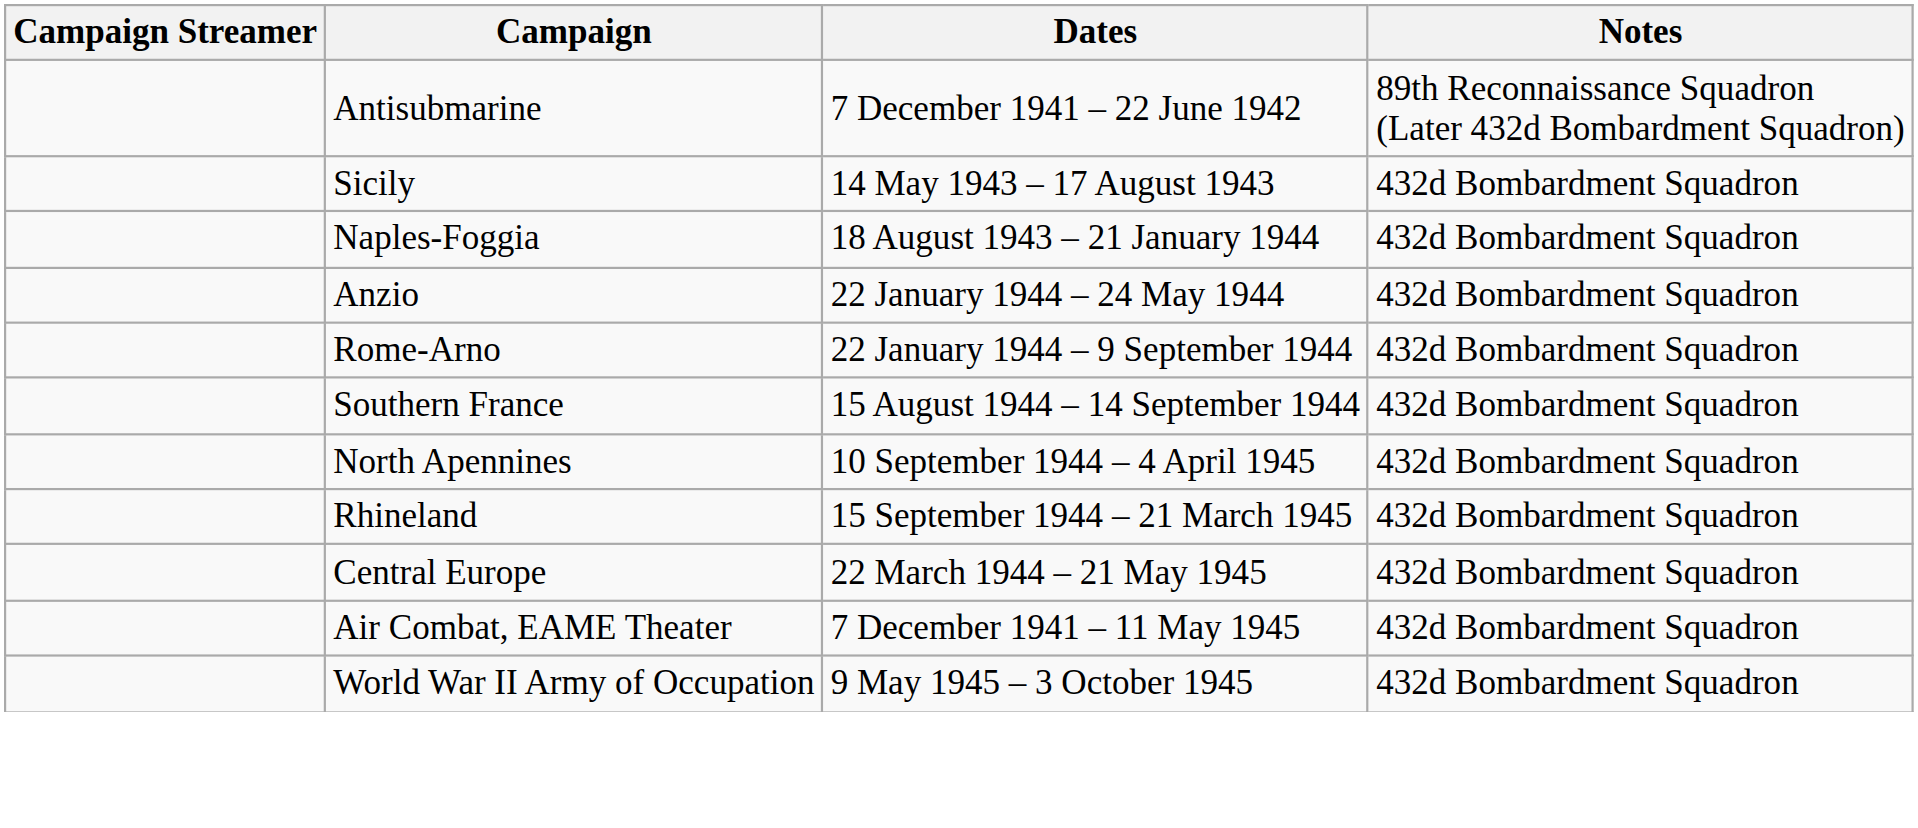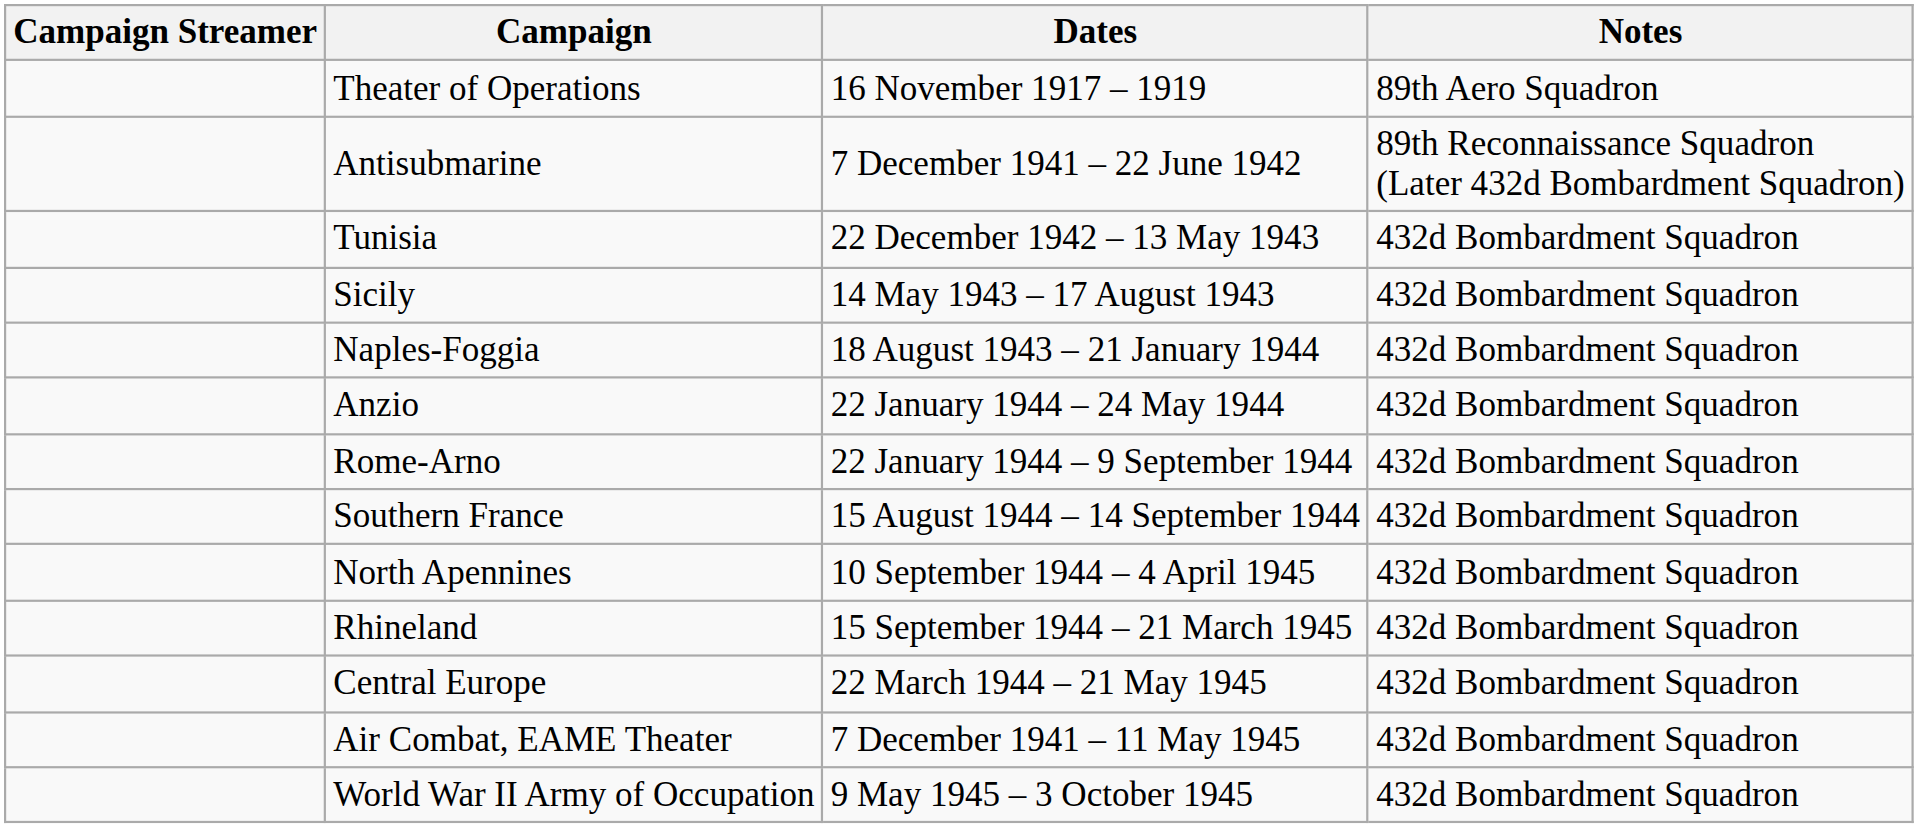+ row: Theater of Operations | 16 November 1917 – 1919 | 89th Aero Squadron
+ row: Tunisia | 22 December 1942 – 13 May 1943 | 432d Bombardment Squadron
